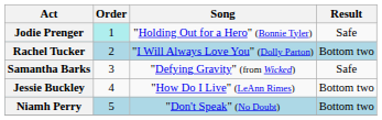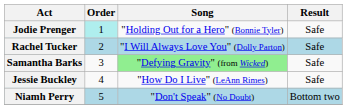Rachel Tucker | Result: Bottom two -> Safe
Samantha Barks | Song: no background -> lightgreen background
Jessie Buckley | Result: Bottom two -> Safe
